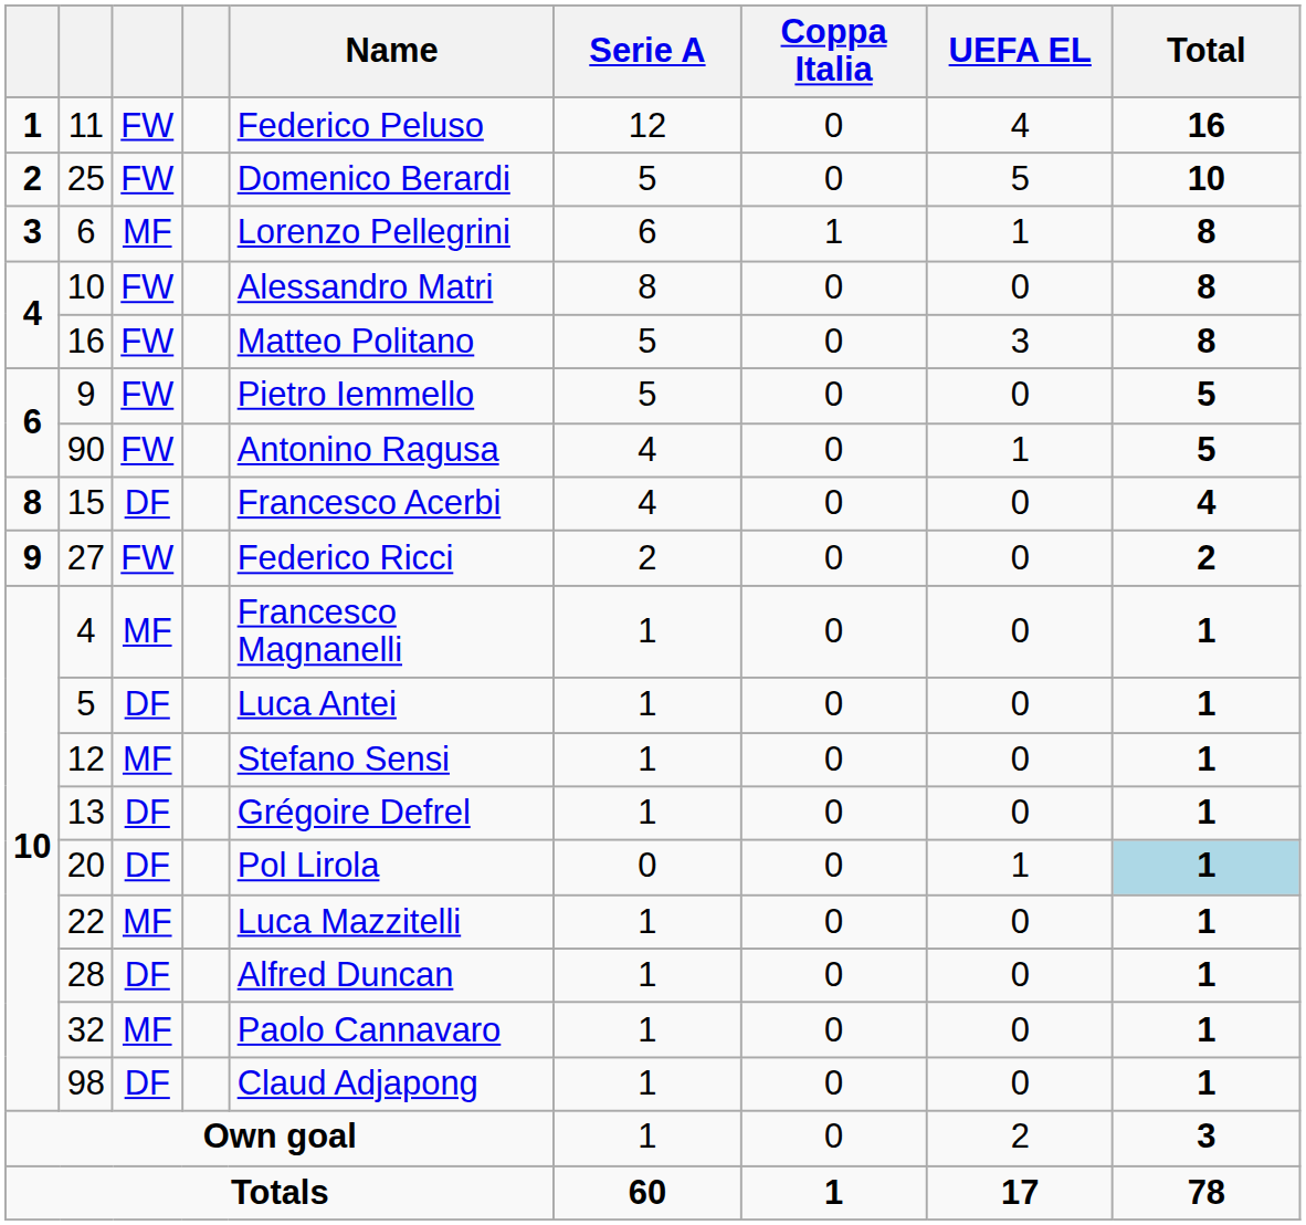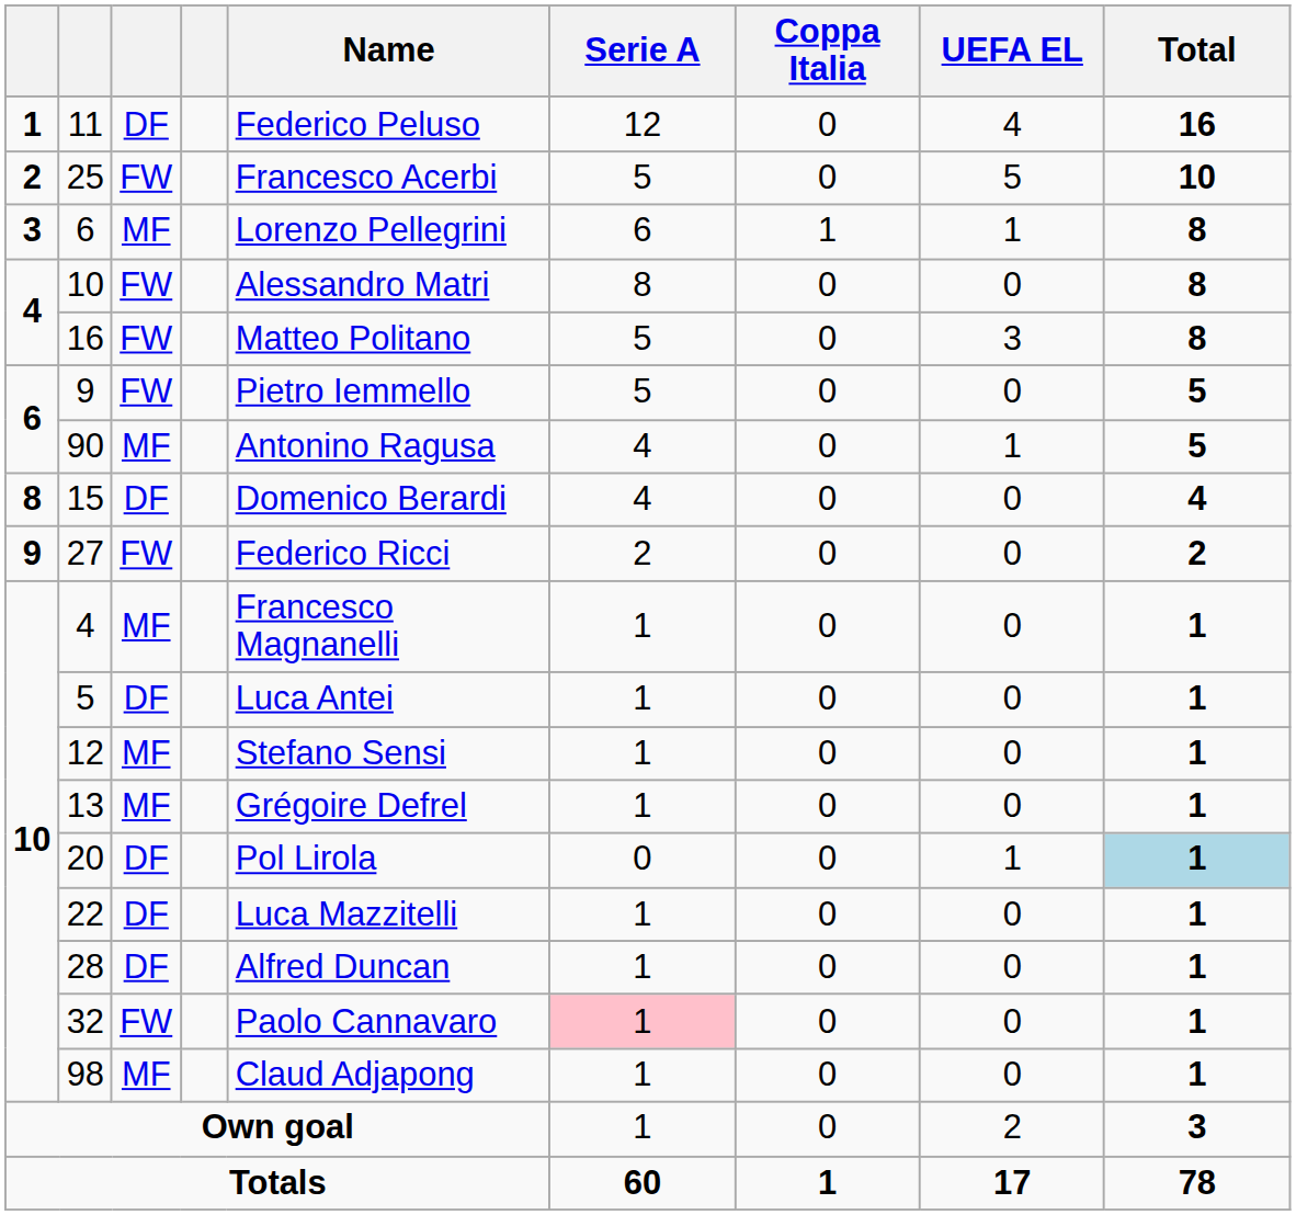11 | column 3: FW -> DF
25 | Name: Domenico Berardi -> Francesco Acerbi
90 | column 3: FW -> MF
15 | Name: Francesco Acerbi -> Domenico Berardi
13 | column 3: DF -> MF
22 | column 3: MF -> DF
32 | column 3: MF -> FW
32 | Serie A: no background -> pink background
98 | column 3: DF -> MF
